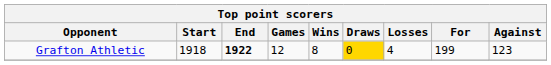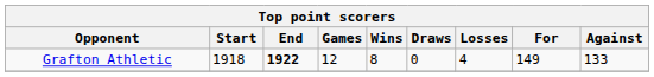Grafton Athletic | Draws: gold background -> no background
Grafton Athletic | For: 199 -> 149
Grafton Athletic | Against: 123 -> 133
